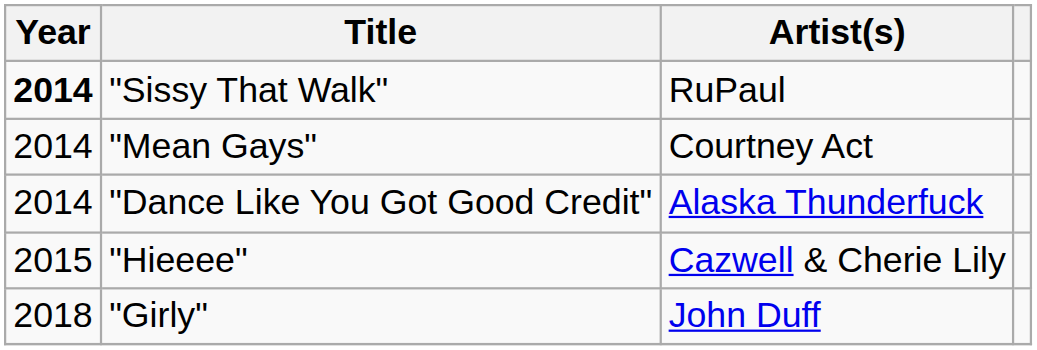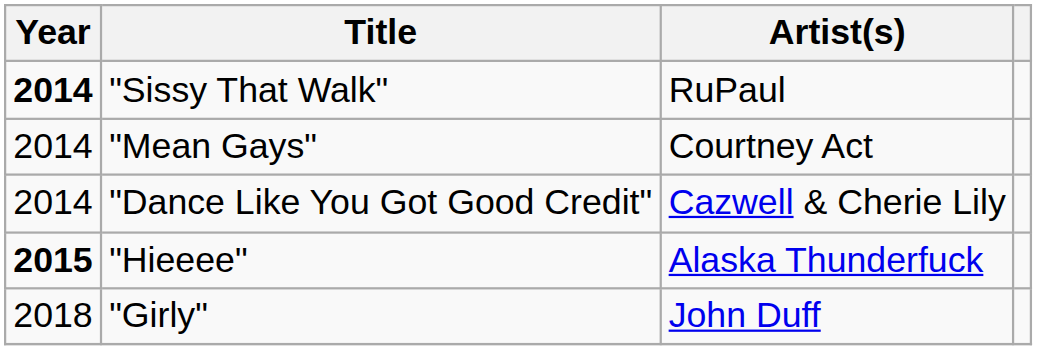"Dance Like You Got Good Credit" | Artist(s): Alaska Thunderfuck -> Cazwell & Cherie Lily
"Hieeee" | Year: normal -> bold
"Hieeee" | Artist(s): Cazwell & Cherie Lily -> Alaska Thunderfuck
